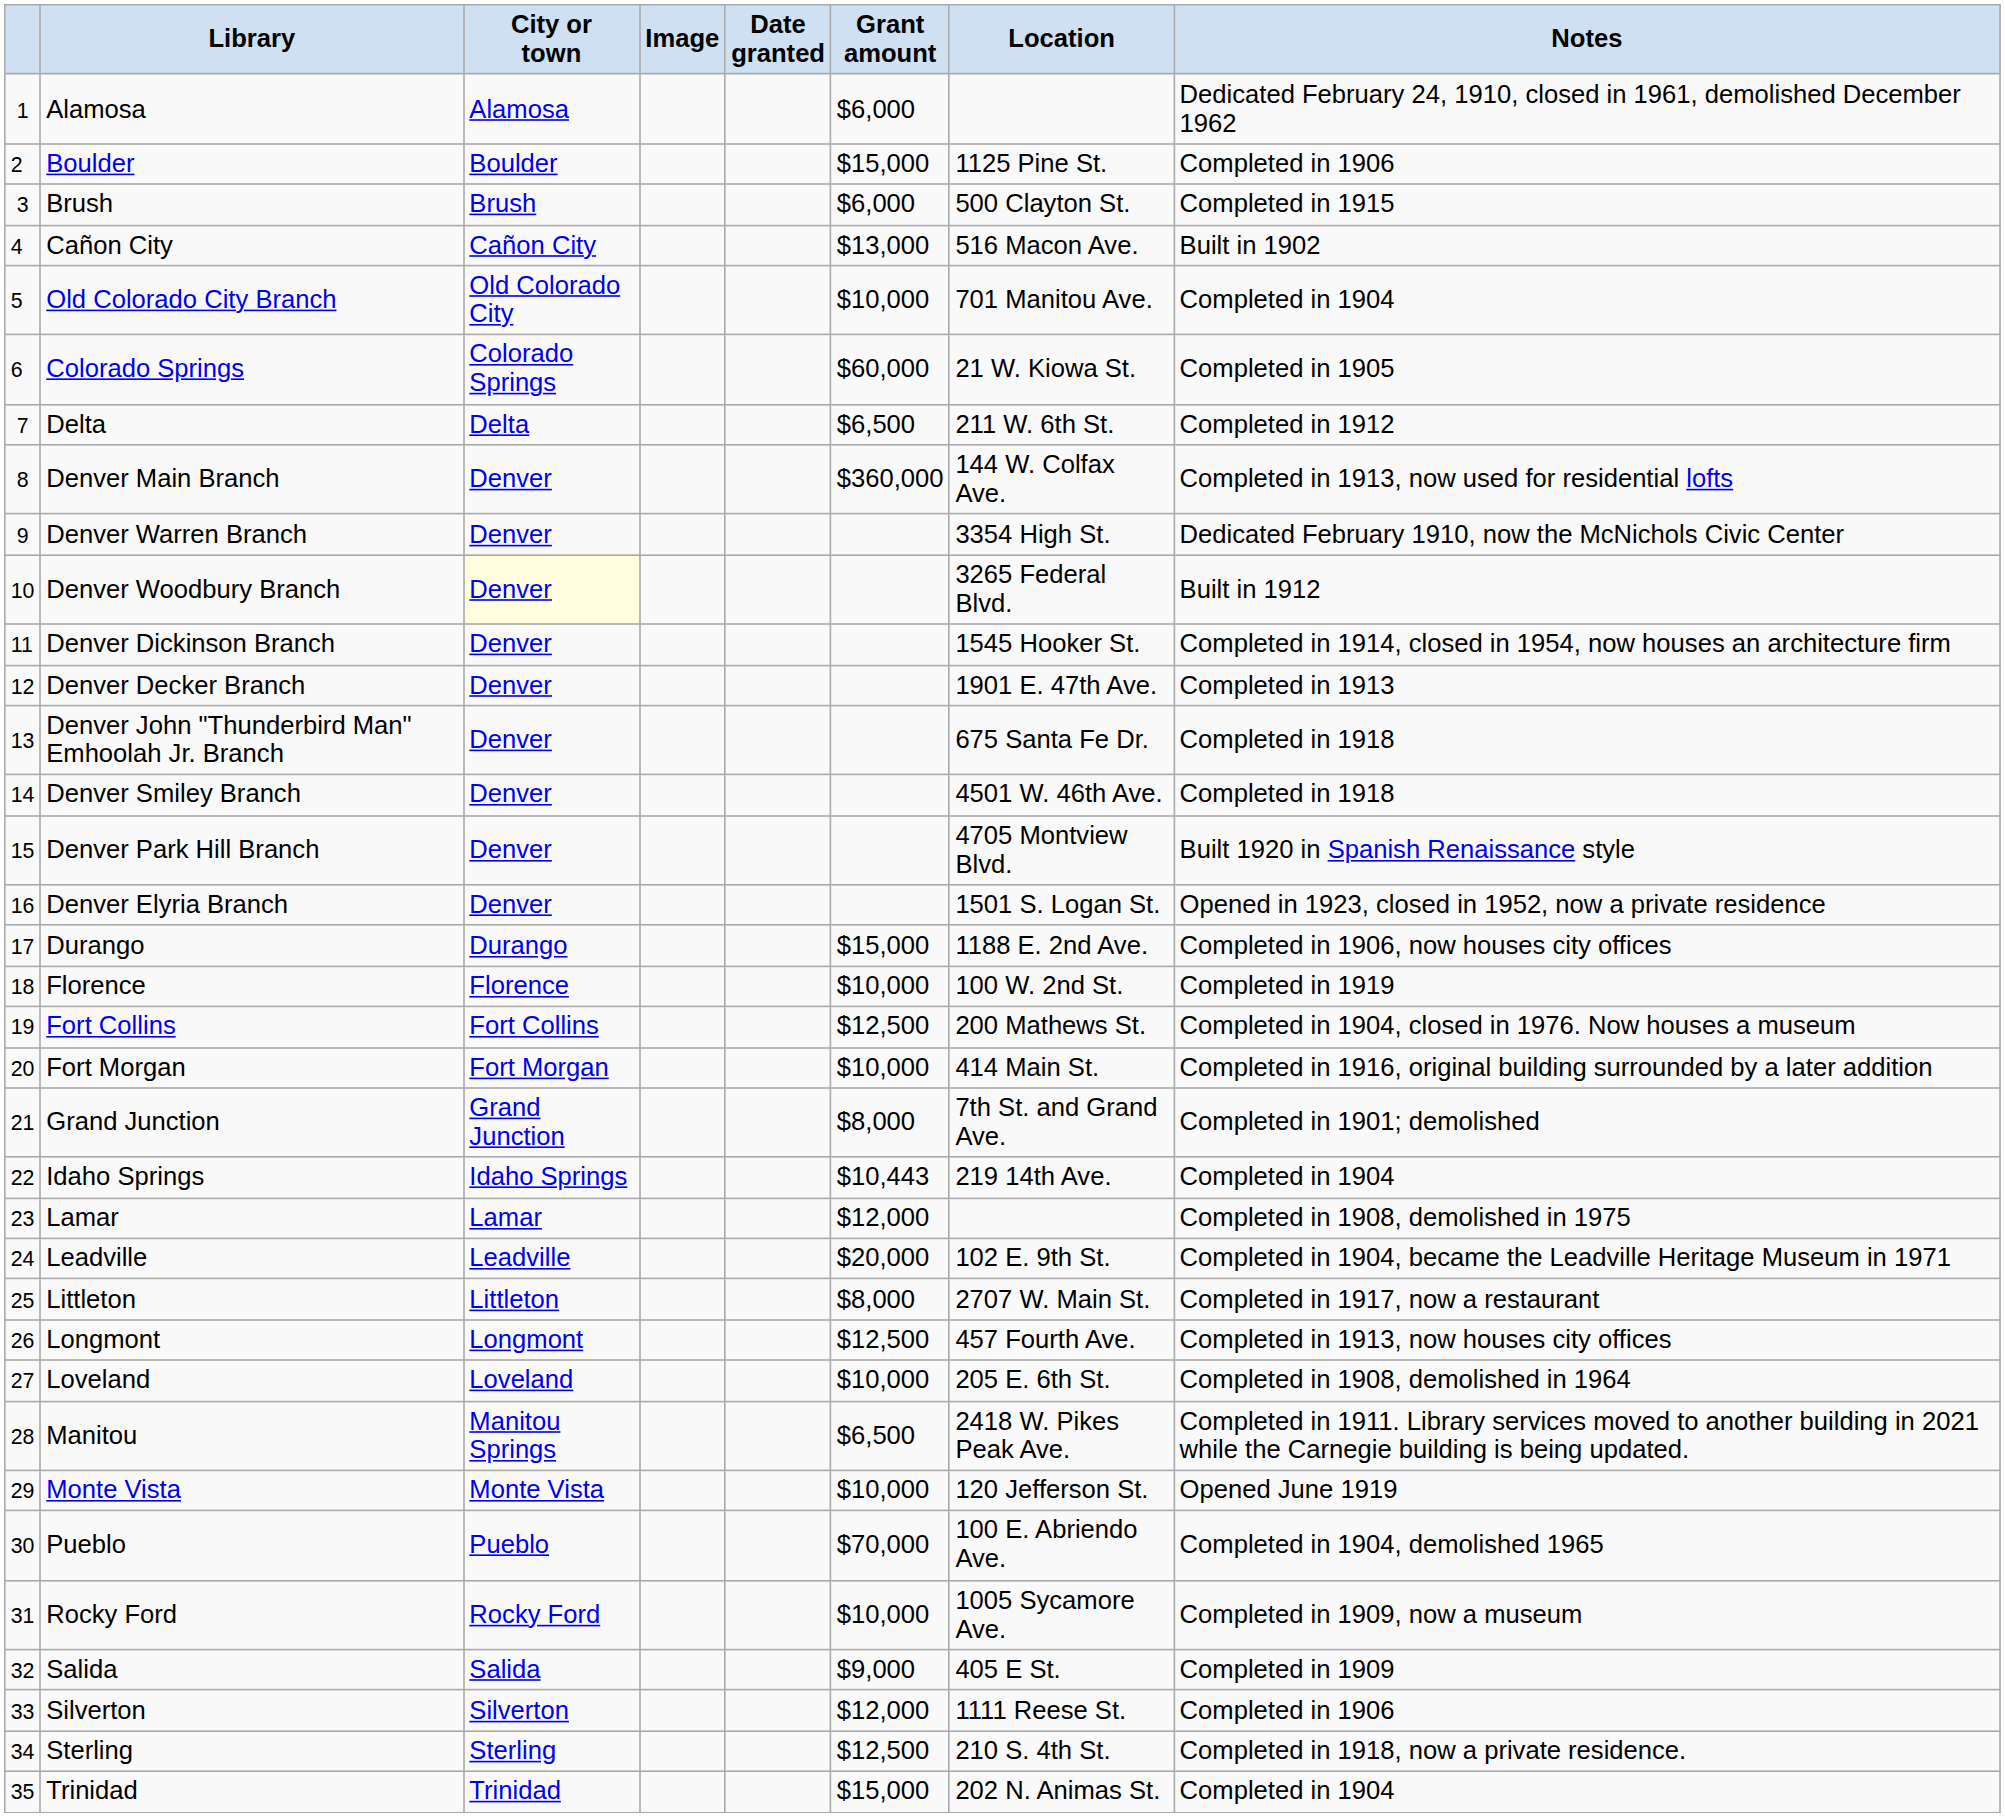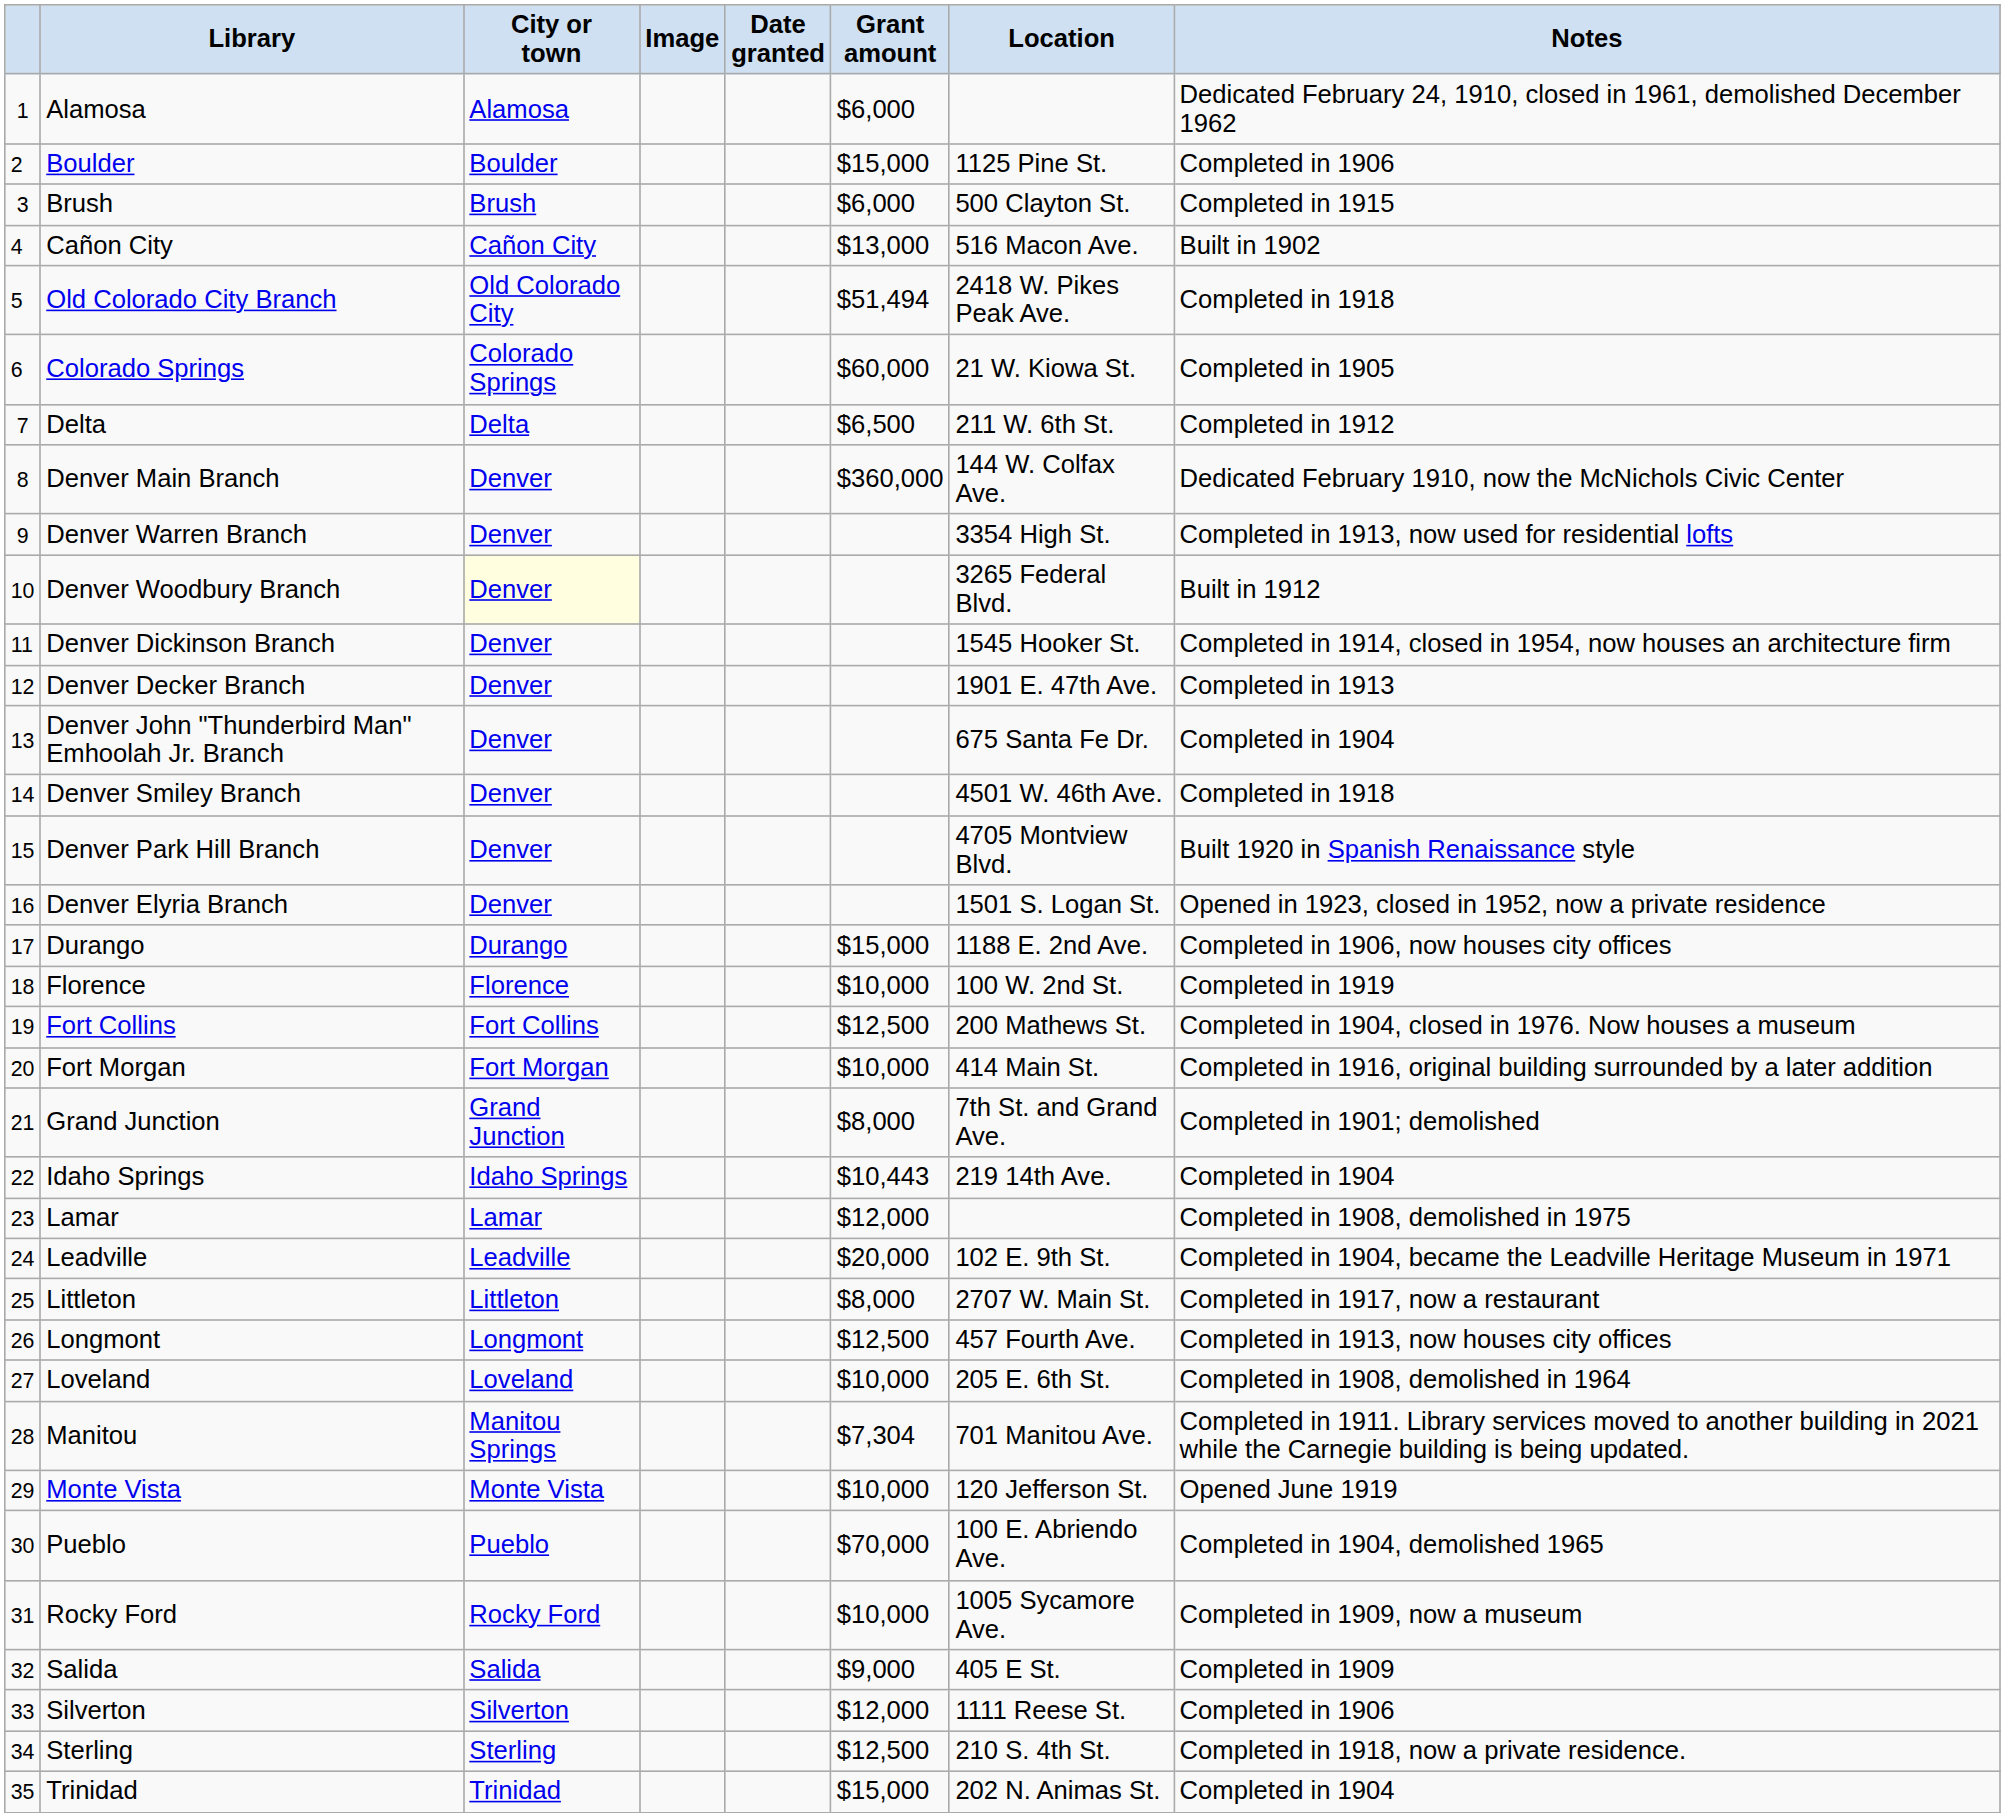Old Colorado City Branch | Grant amount: $10,000 -> $51,494
Old Colorado City Branch | Location: 701 Manitou Ave. -> 2418 W. Pikes Peak Ave.
Old Colorado City Branch | Notes: Completed in 1904 -> Completed in 1918
Denver Main Branch | Notes: Completed in 1913, now used for residential lofts -> Dedicated February 1910, now the McNichols Civic Center
Denver Warren Branch | Notes: Dedicated February 1910, now the McNichols Civic Center -> Completed in 1913, now used for residential lofts
Denver John "Thunderbird Man" Emhoolah Jr. Branch | Notes: Completed in 1918 -> Completed in 1904
Manitou | Grant amount: $6,500 -> $7,304
Manitou | Location: 2418 W. Pikes Peak Ave. -> 701 Manitou Ave.
